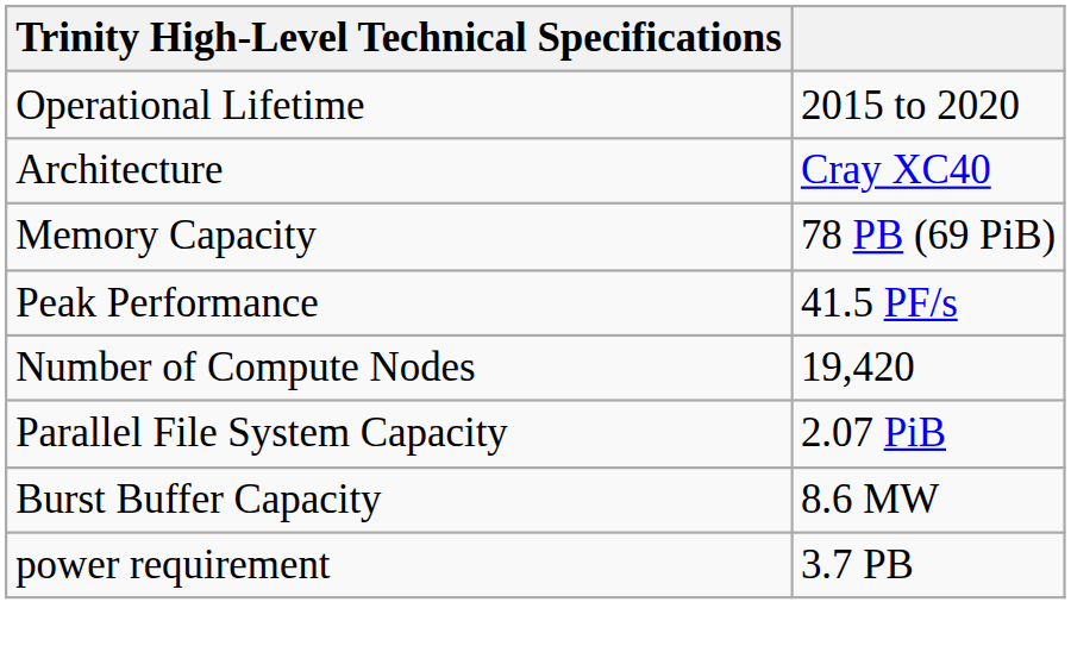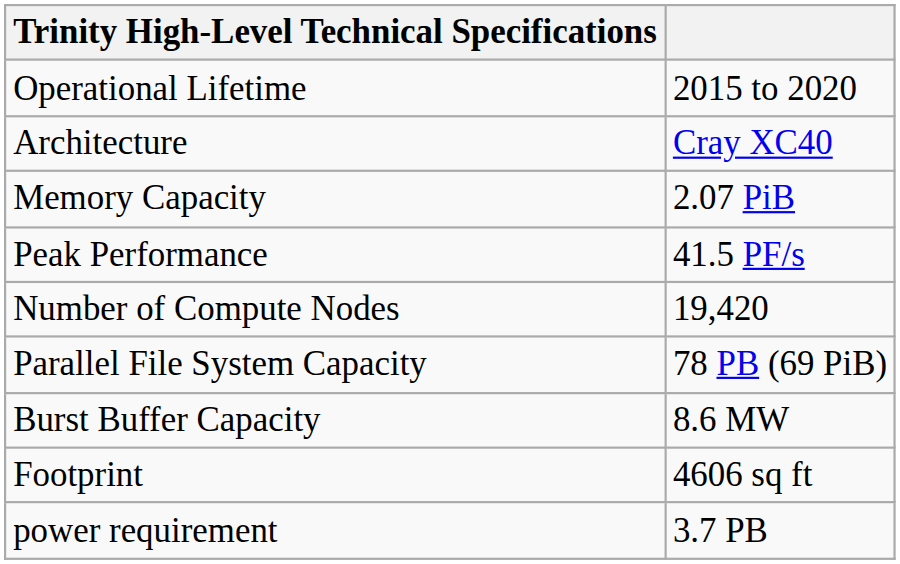Memory Capacity | column 2: 78 PB (69 PiB) -> 2.07 PiB
Parallel File System Capacity | column 2: 2.07 PiB -> 78 PB (69 PiB)
+ row: Footprint | 4606 sq ft
